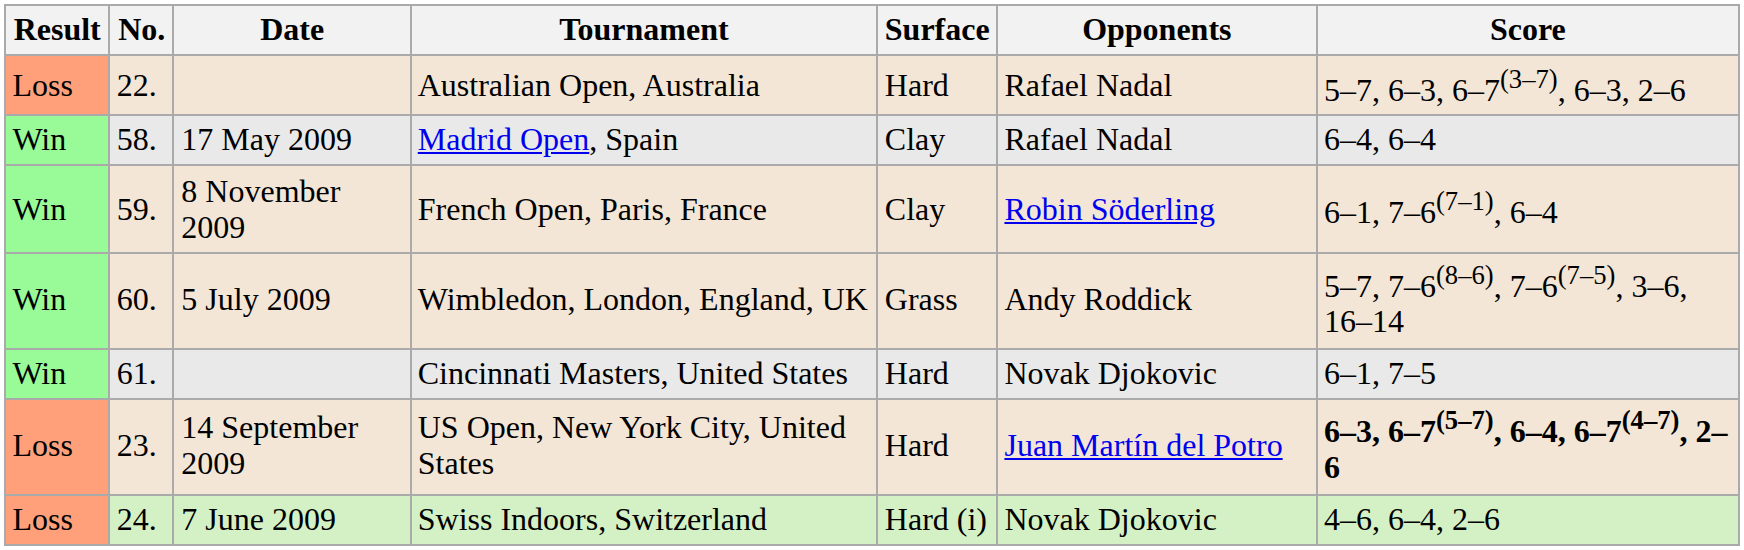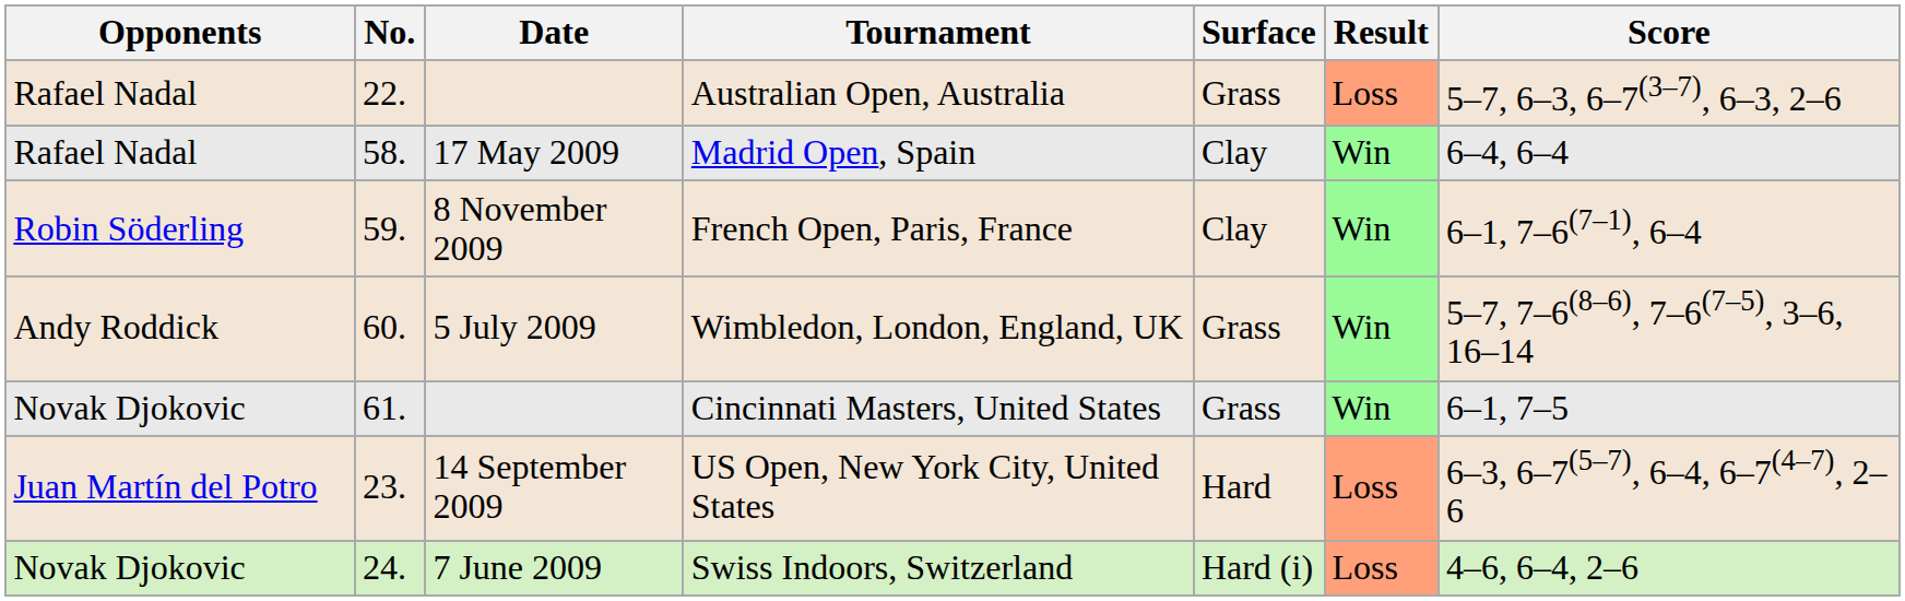columns swapped: Result <-> Opponents
Australian Open, Australia | Surface: Hard -> Grass
Cincinnati Masters, United States | Surface: Hard -> Grass
US Open, New York City, United States | Score: bold -> normal
